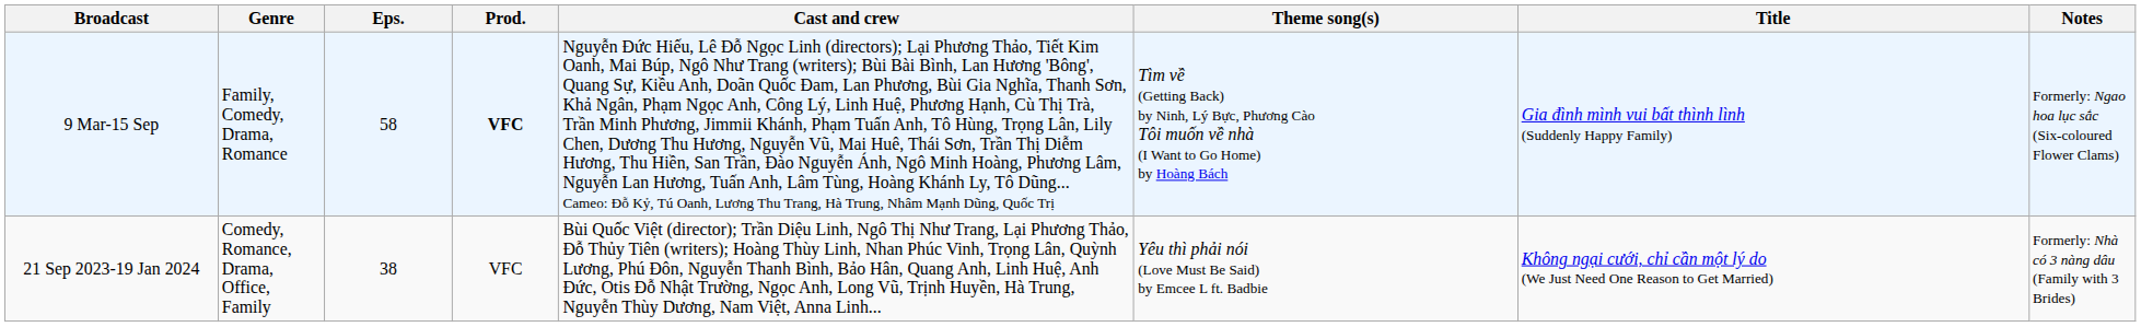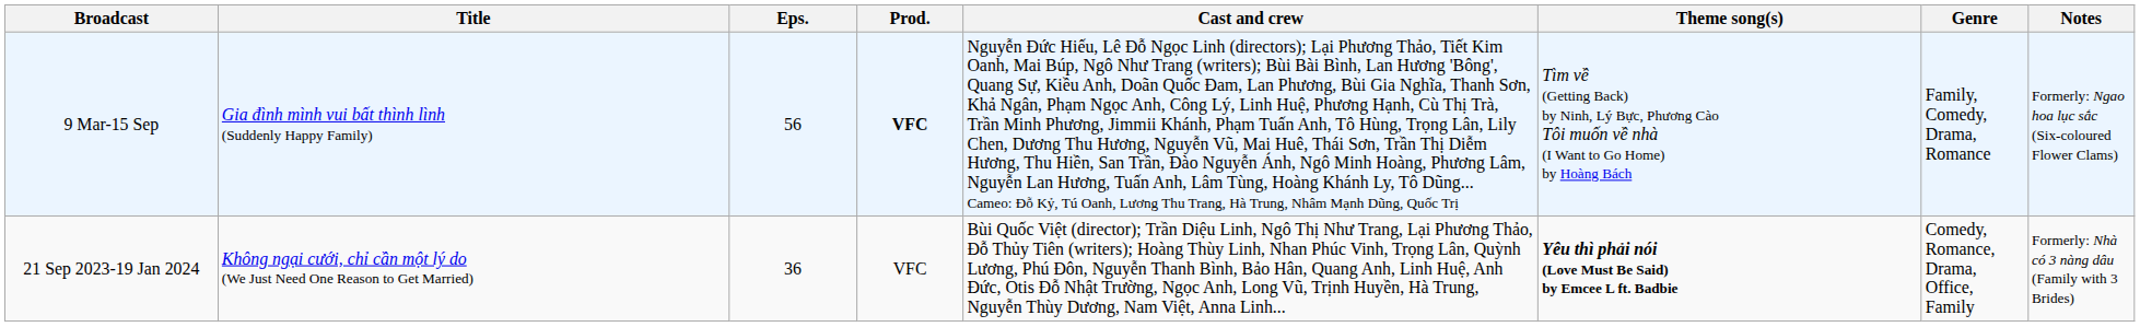columns swapped: Title <-> Genre
9 Mar-15 Sep | Eps.: 58 -> 56
21 Sep 2023-19 Jan 2024 | Eps.: 38 -> 36
21 Sep 2023-19 Jan 2024 | Theme song(s): normal -> bold
